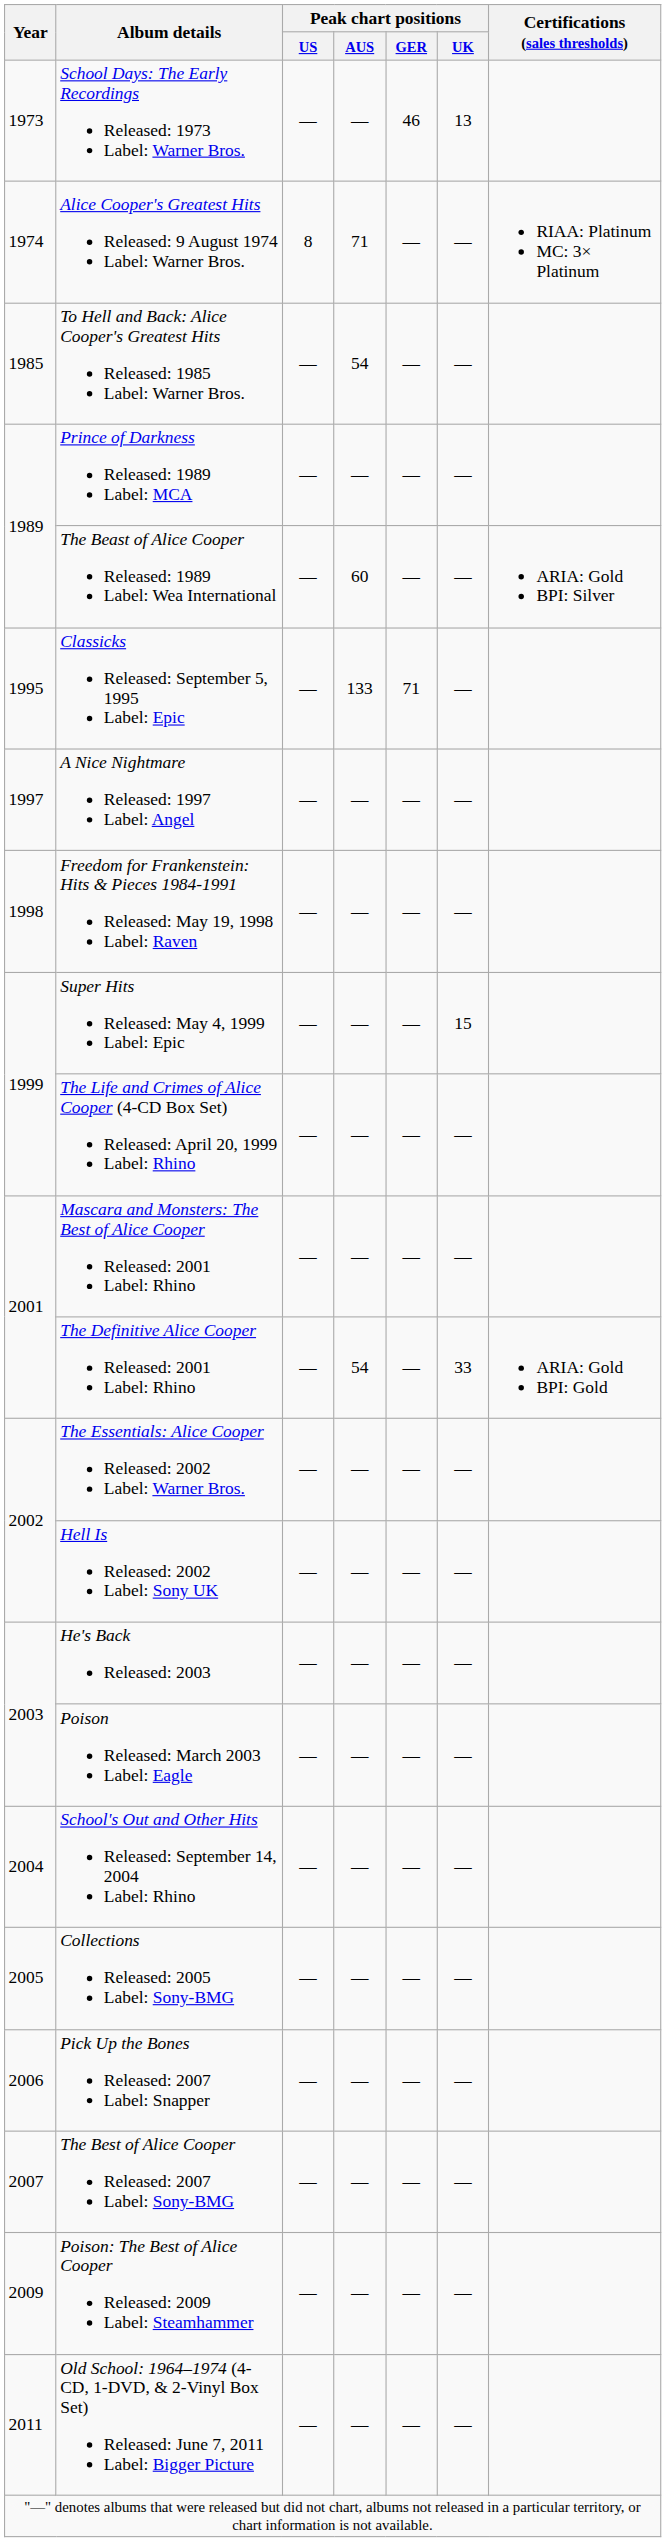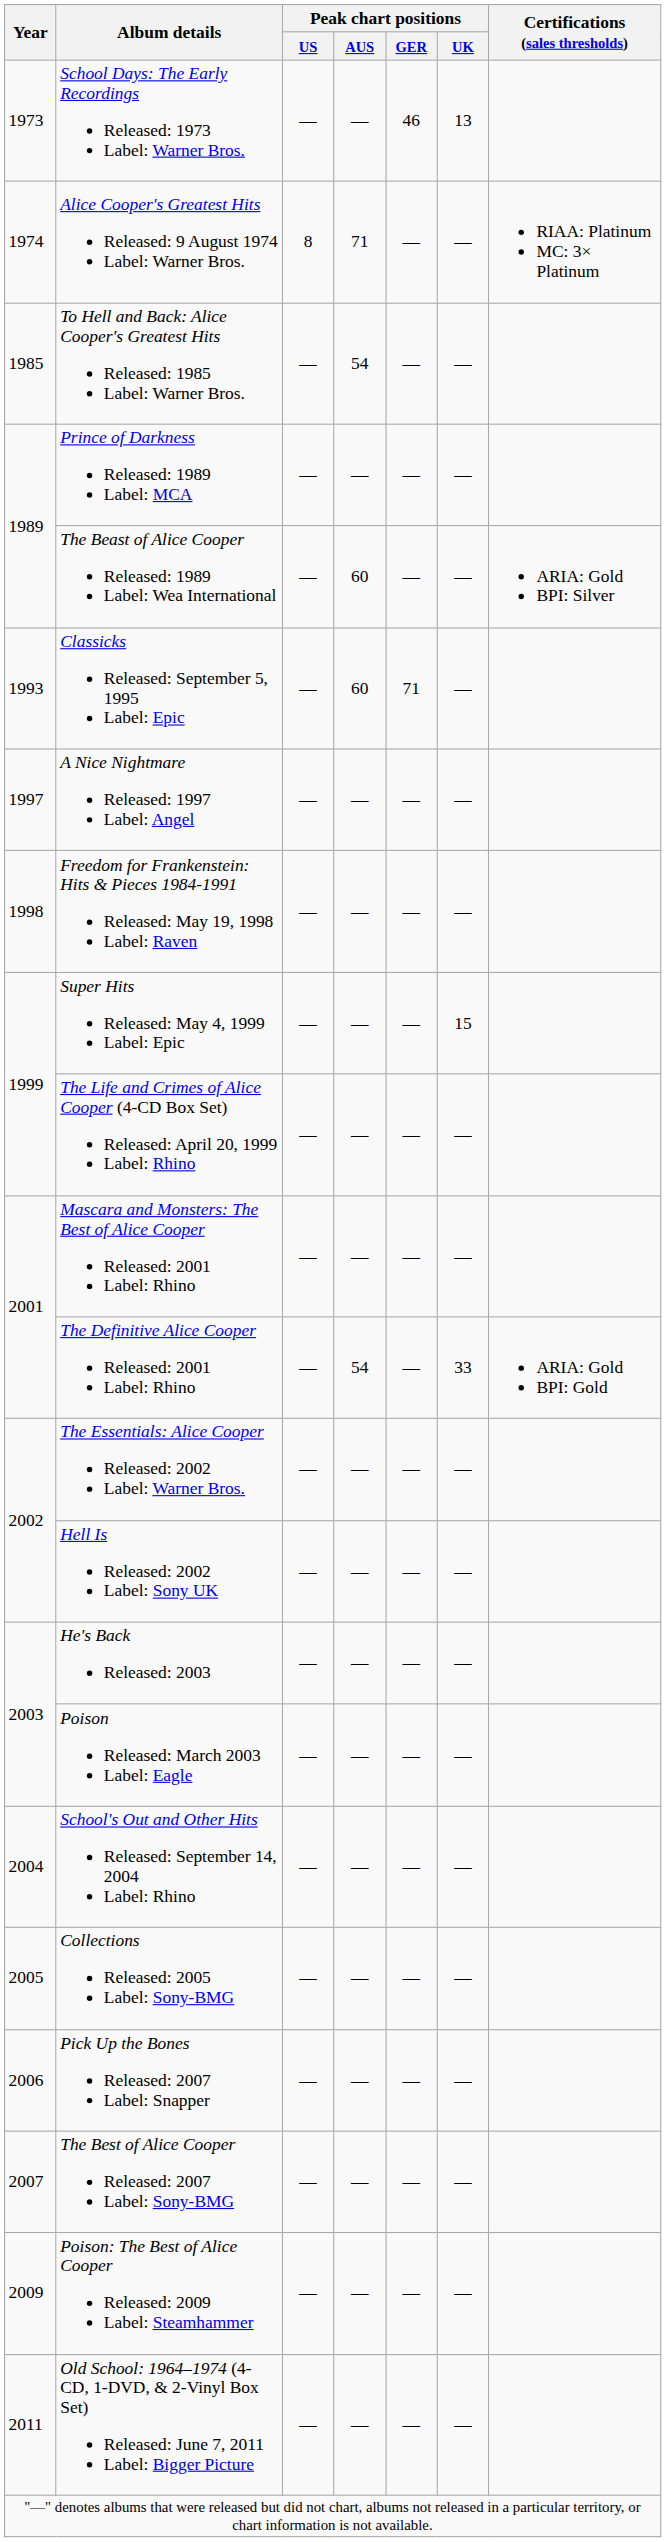Classicks Released: September 5, 1995 Label: Epic | Year: 1995 -> 1993
Classicks Released: September 5, 1995 Label: Epic | Peak chart positions / AUS: 133 -> 60
